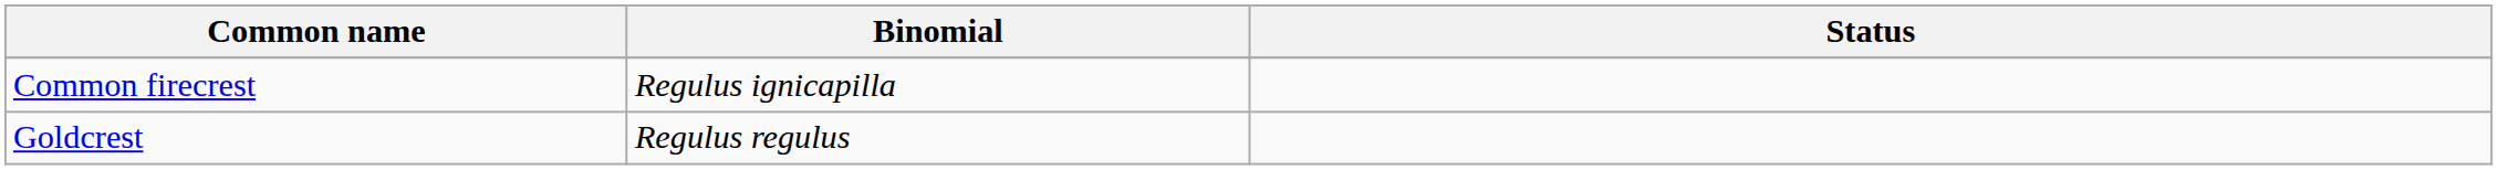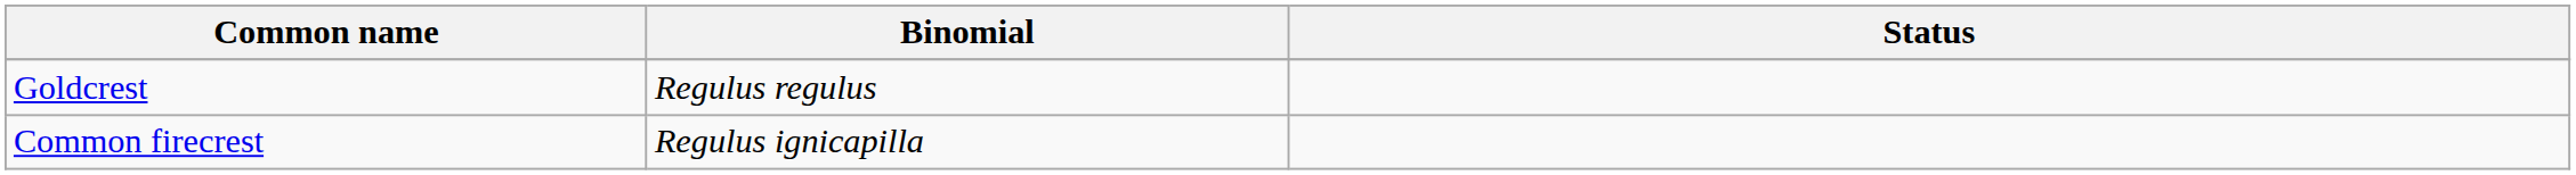rows swapped: Goldcrest <-> Common firecrest
